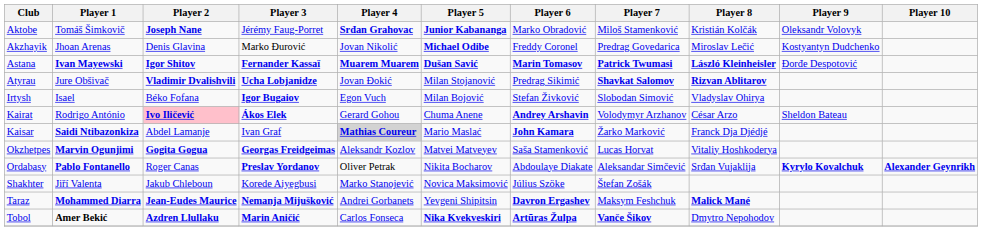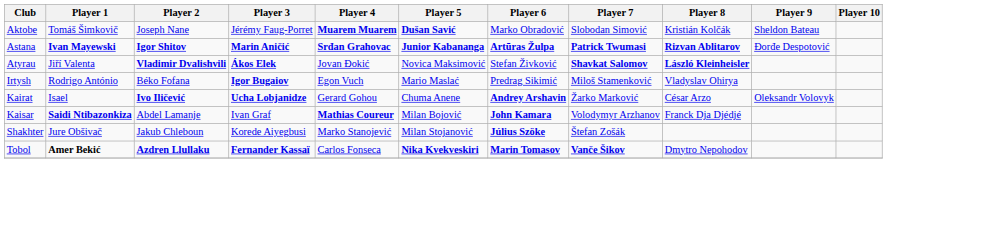Aktobe | Player 2: bold -> normal
Aktobe | Player 4: Srđan Grahovac -> Muarem Muarem
Aktobe | Player 5: Junior Kabananga -> Dušan Savić
Aktobe | Player 7: Miloš Stamenković -> Slobodan Simović
Aktobe | Player 9: Oleksandr Volovyk -> Sheldon Bateau
- row: Akzhayik | Jhoan Arenas | Denis Glavina | Marko Đurović | Jovan Nikolić | Michael Odibe | Freddy Coronel | Predrag Govedarica | Miroslav Lečić | Kostyantyn Dudchenko
Astana | Player 3: Fernander Kassaï -> Marin Aničić
Astana | Player 4: Muarem Muarem -> Srđan Grahovac
Astana | Player 5: Dušan Savić -> Junior Kabananga
Astana | Player 6: Marin Tomasov -> Artūras Žulpa
Astana | Player 8: László Kleinheisler -> Rizvan Ablitarov
Atyrau | Player 1: Jure Obšivač -> Jiří Valenta
Atyrau | Player 3: Ucha Lobjanidze -> Ákos Elek
Atyrau | Player 5: Milan Stojanović -> Novica Maksimović
Atyrau | Player 6: Predrag Sikimić -> Stefan Živković
Atyrau | Player 8: Rizvan Ablitarov -> László Kleinheisler
Irtysh | Player 1: Isael -> Rodrigo António
Irtysh | Player 5: Milan Bojović -> Mario Maslać
Irtysh | Player 6: Stefan Živković -> Predrag Sikimić
Irtysh | Player 7: Slobodan Simović -> Miloš Stamenković
Kairat | Player 1: Rodrigo António -> Isael
Kairat | Player 2: pink background -> no background
Kairat | Player 3: Ákos Elek -> Ucha Lobjanidze
Kairat | Player 7: Volodymyr Arzhanov -> Žarko Marković
Kairat | Player 9: Sheldon Bateau -> Oleksandr Volovyk
Kaisar | Player 4: lightgrey background -> no background
Kaisar | Player 5: Mario Maslać -> Milan Bojović
Kaisar | Player 7: Žarko Marković -> Volodymyr Arzhanov
- row: Okzhetpes | Marvin Ogunjimi | Gogita Gogua | Georgas Freidgeimas | Aleksandr Kozlov | Matvei Matveyev | Saša Stamenković | Lucas Horvat | Vitaliy Hoshkoderya
- row: Ordabasy | Pablo Fontanello | Roger Canas | Preslav Yordanov | Oliver Petrak | Nikita Bocharov | Abdoulaye Diakate | Aleksandar Simčević | Srđan Vujaklija | Kyrylo Kovalchuk | Alexander Geynrikh
Shakhter | Player 1: Jiří Valenta -> Jure Obšivač
Shakhter | Player 5: Novica Maksimović -> Milan Stojanović
Shakhter | Player 6: normal -> bold
- row: Taraz | Mohammed Diarra | Jean-Eudes Maurice | Nemanja Mijušković | Andrei Gorbanets | Yevgeni Shipitsin | Davron Ergashev | Maksym Feshchuk | Malick Mané
Tobol | Player 3: Marin Aničić -> Fernander Kassaï
Tobol | Player 6: Artūras Žulpa -> Marin Tomasov
